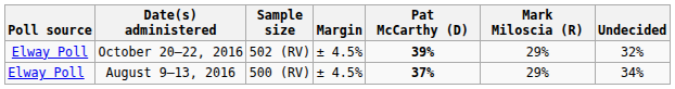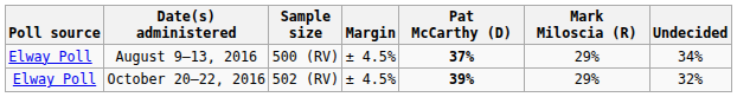rows swapped: October 20–22, 2016 <-> August 9–13, 2016
